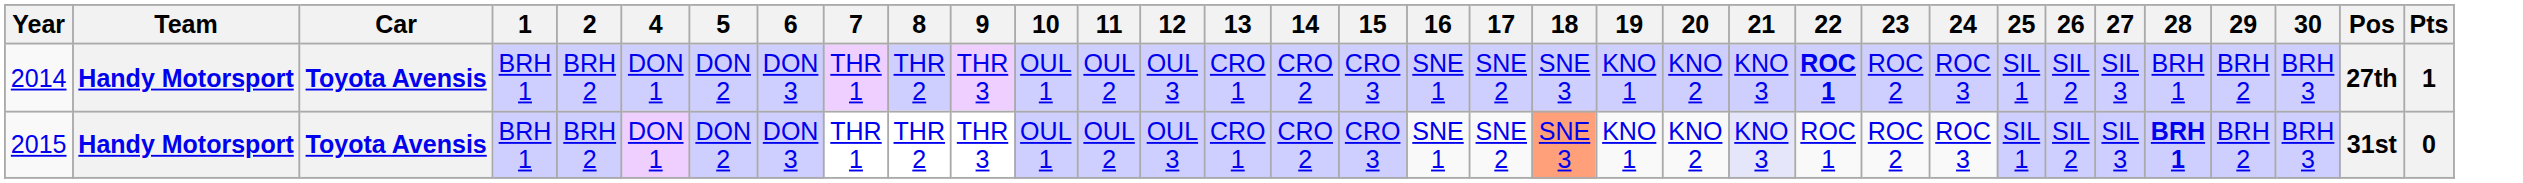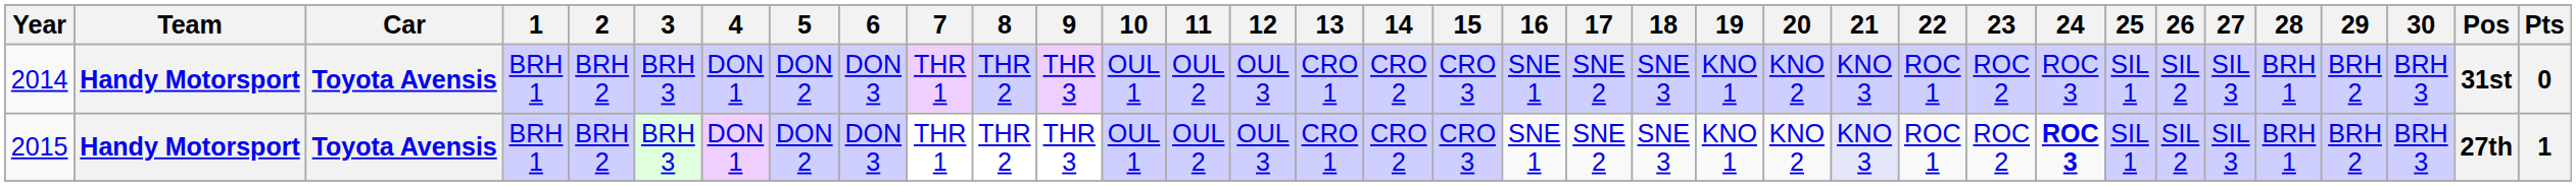+ column: 3 | BRH 3 | BRH 3
2014 | 22: bold -> normal
2014 | Pos: 27th -> 31st
2014 | Pts: 1 -> 0
2015 | 18: lightsalmon background -> no background
2015 | 24: normal -> bold
2015 | 28: bold -> normal
2015 | Pos: 31st -> 27th
2015 | Pts: 0 -> 1
